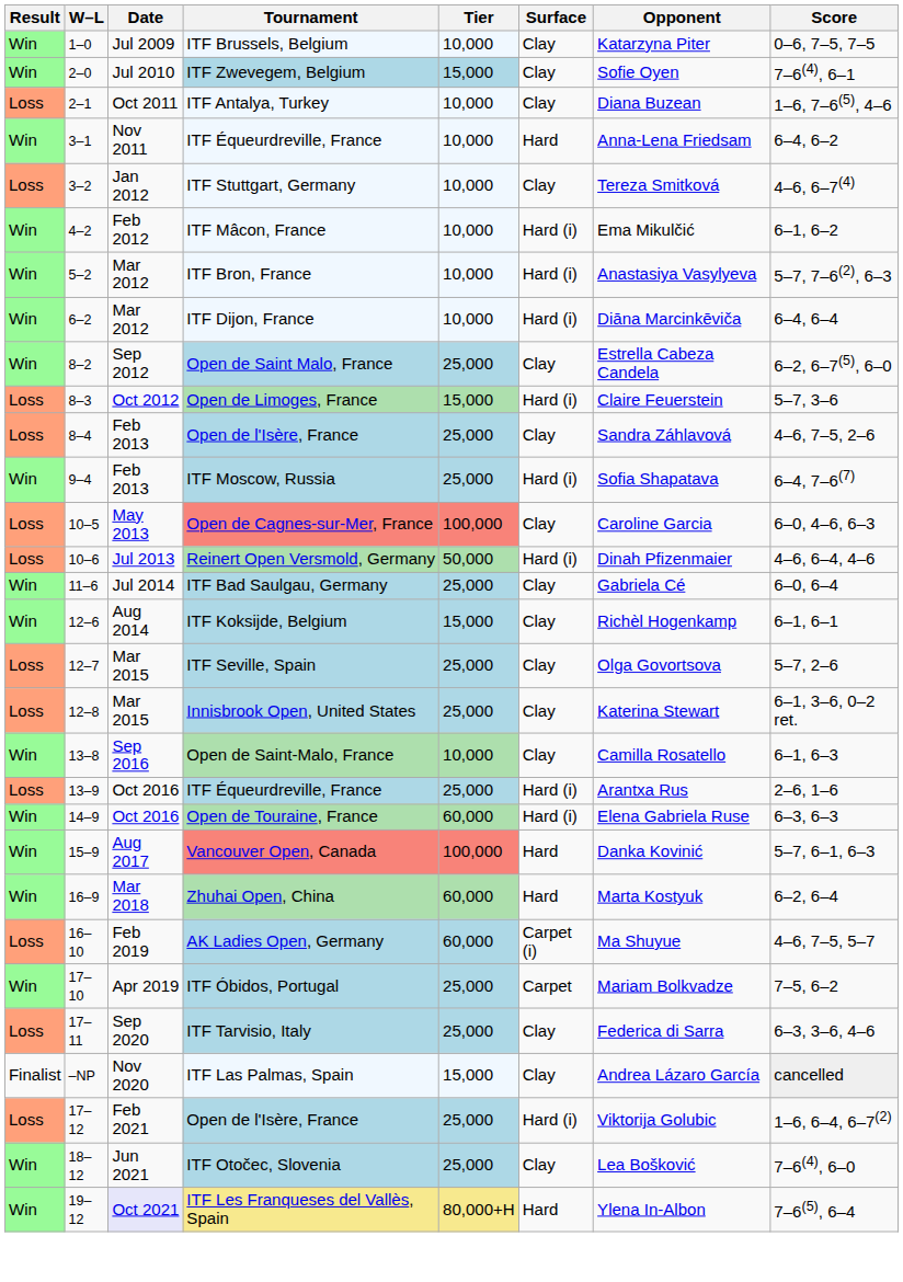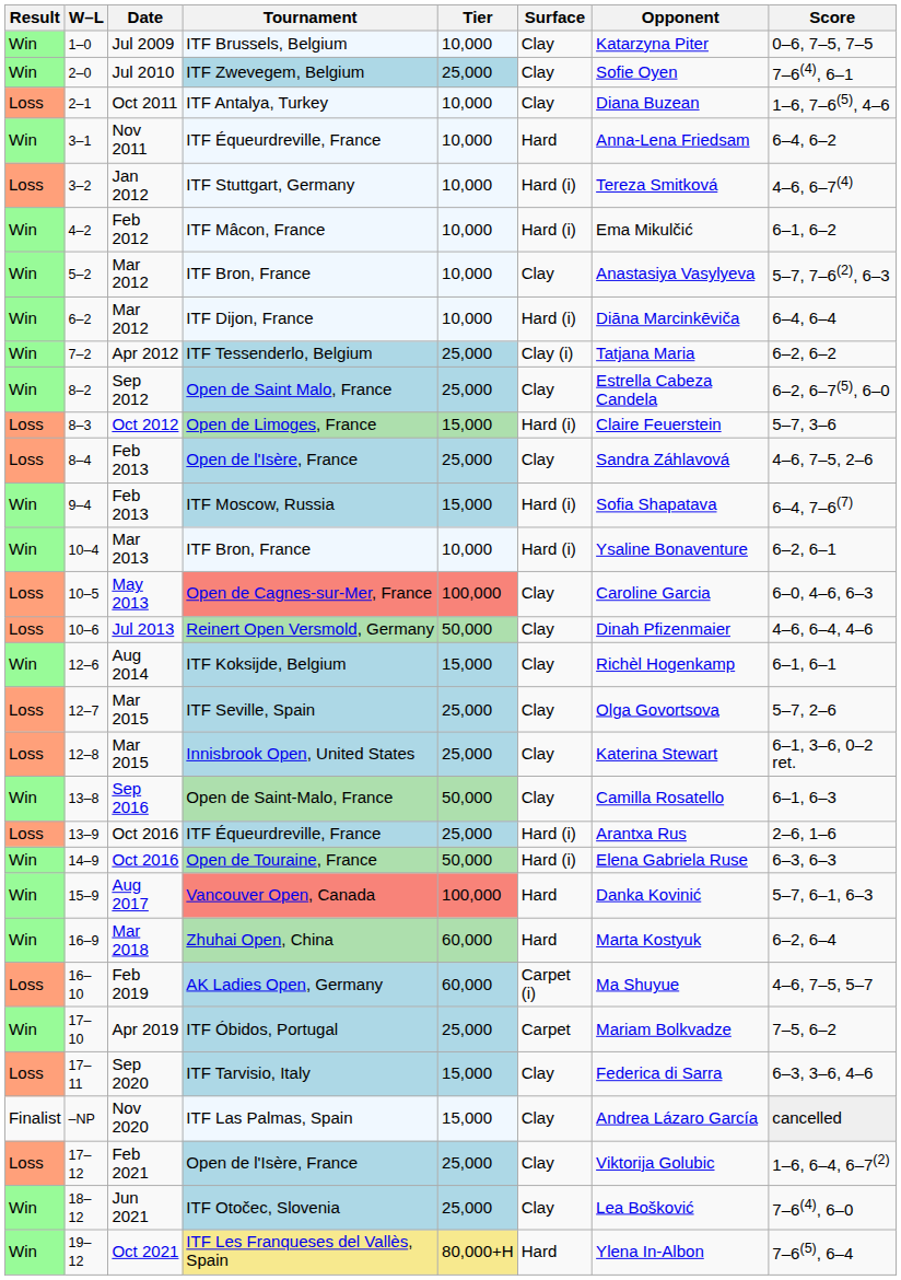ITF Zwevegem, Belgium | Tier: 15,000 -> 25,000
ITF Stuttgart, Germany | Surface: Clay -> Hard (i)
5–2 / ITF Bron, France | Surface: Hard (i) -> Clay
+ row: Win | 7–2 | Apr 2012 | ITF Tessenderlo, Belgium | 25,000 | Clay (i) | Tatjana Maria | 6–2, 6–2
ITF Moscow, Russia | Tier: 25,000 -> 15,000
+ row: Win | 10–4 | Mar 2013 | ITF Bron, France | 10,000 | Hard (i) | Ysaline Bonaventure | 6–2, 6–1
Reinert Open Versmold, Germany | Surface: Hard (i) -> Clay
- row: Win | 11–6 | Jul 2014 | ITF Bad Saulgau, Germany | 25,000 | Clay | Gabriela Cé | 6–0, 6–4
Open de Saint-Malo, France | Tier: 10,000 -> 50,000
Open de Touraine, France | Tier: 60,000 -> 50,000
ITF Tarvisio, Italy | Tier: 25,000 -> 15,000
17–12 / Open de l'Isère, France | Surface: Hard (i) -> Clay
ITF Les Franqueses del Vallès, Spain | Date: lavender background -> no background
